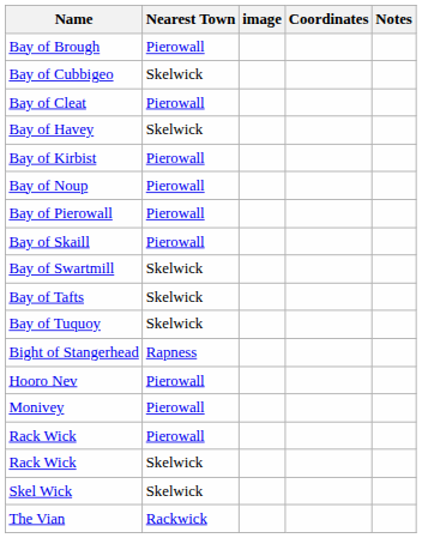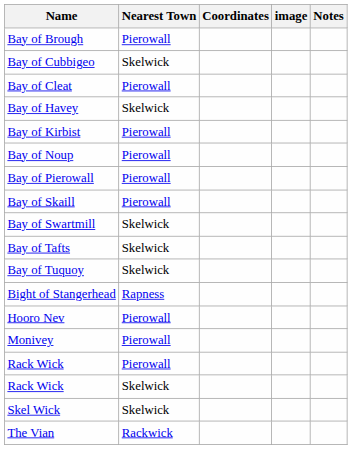columns swapped: Coordinates <-> image
